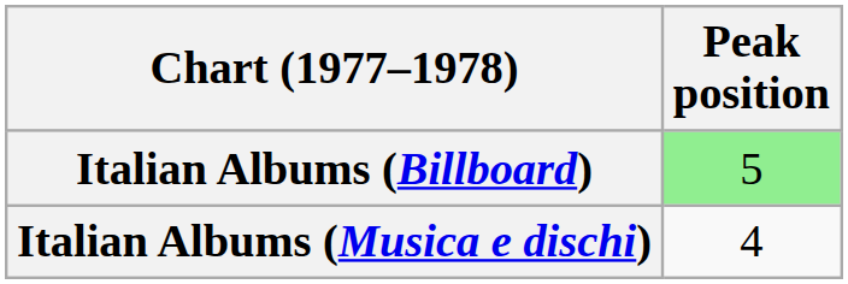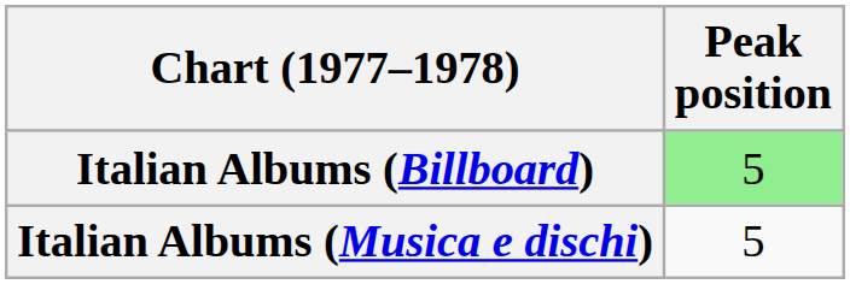Italian Albums (Musica e dischi) | Peak position: 4 -> 5
